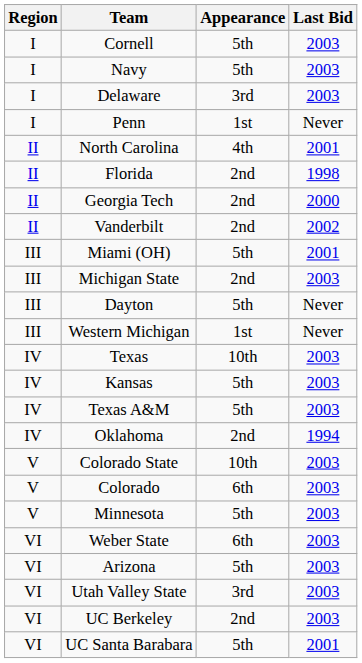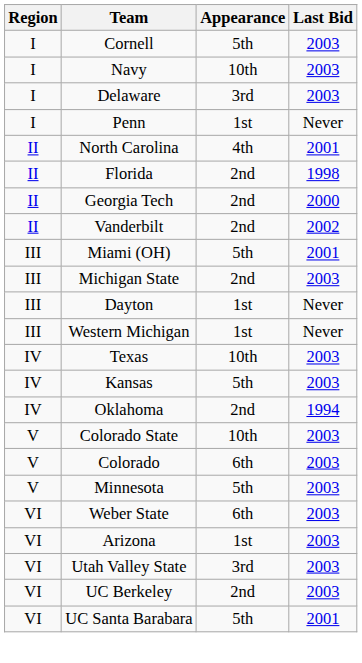Navy | Appearance: 5th -> 10th
Dayton | Appearance: 5th -> 1st
- row: IV | Texas A&M | 5th | 2003
Arizona | Appearance: 5th -> 1st
